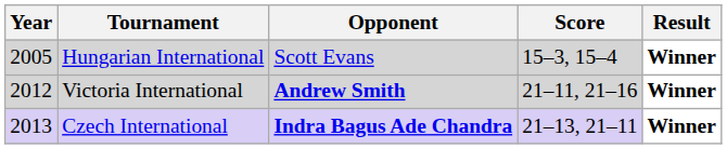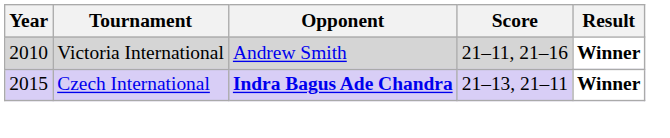- row: 2005 | Hungarian International | Scott Evans | 15–3, 15–4 | Winner
Victoria International | Year: 2012 -> 2010
Victoria International | Opponent: bold -> normal
Czech International | Year: 2013 -> 2015
